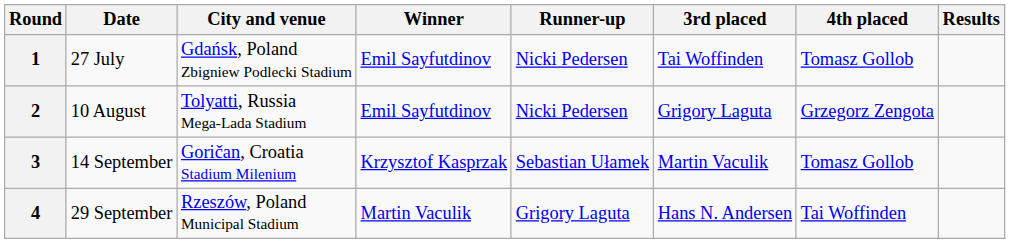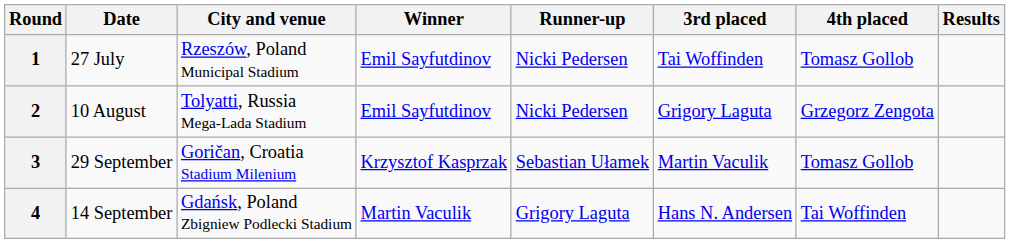1 | City and venue: Gdańsk, Poland Zbigniew Podlecki Stadium -> Rzeszów, Poland Municipal Stadium
3 | Date: 14 September -> 29 September
4 | Date: 29 September -> 14 September
4 | City and venue: Rzeszów, Poland Municipal Stadium -> Gdańsk, Poland Zbigniew Podlecki Stadium
